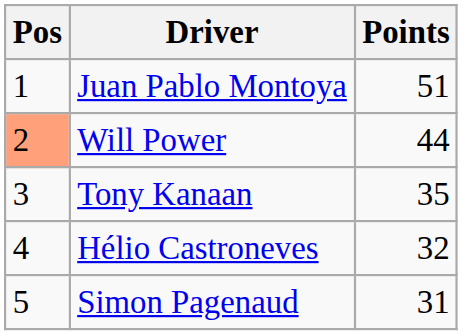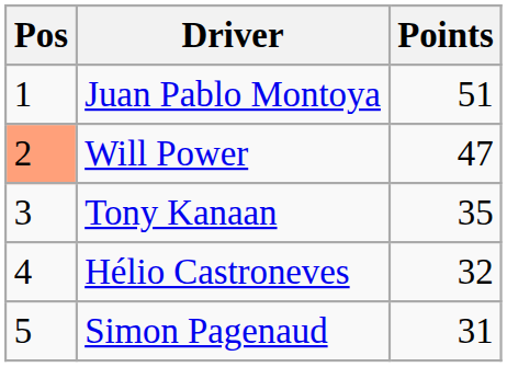Will Power | Points: 44 -> 47
